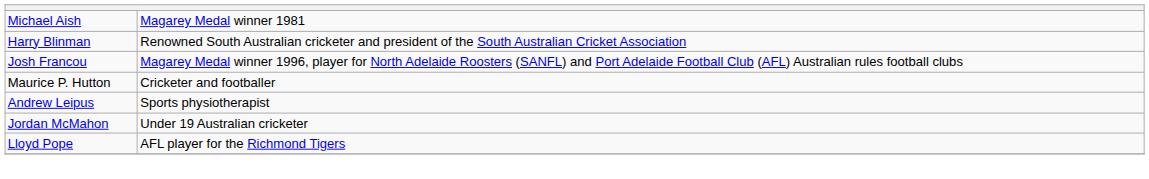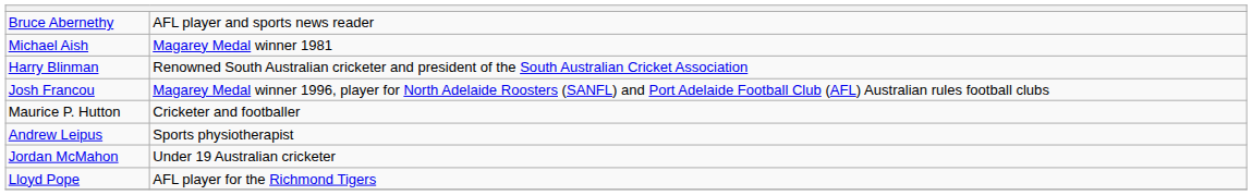+ row: Bruce Abernethy | AFL player and sports news reader
